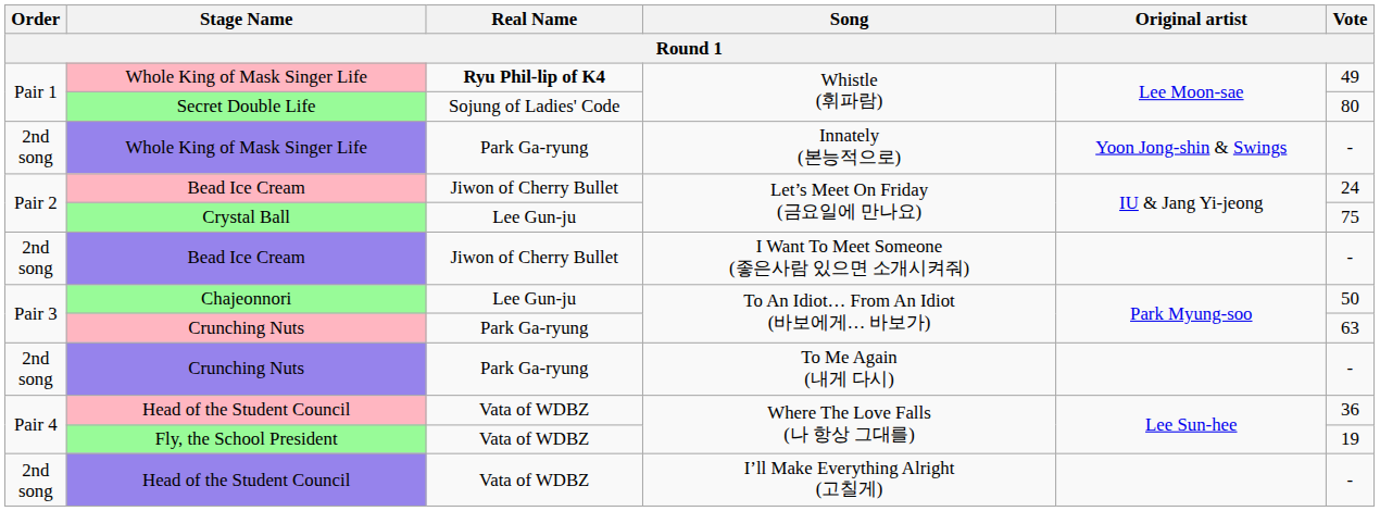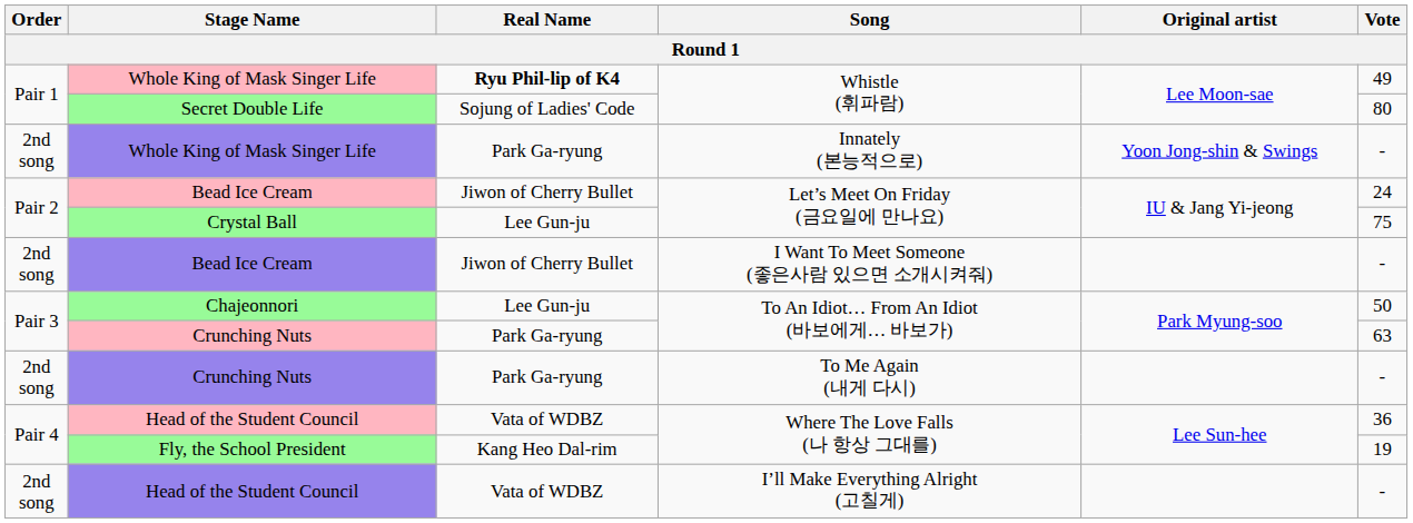Fly, the School President | Real Name: Vata of WDBZ -> Kang Heo Dal-rim
